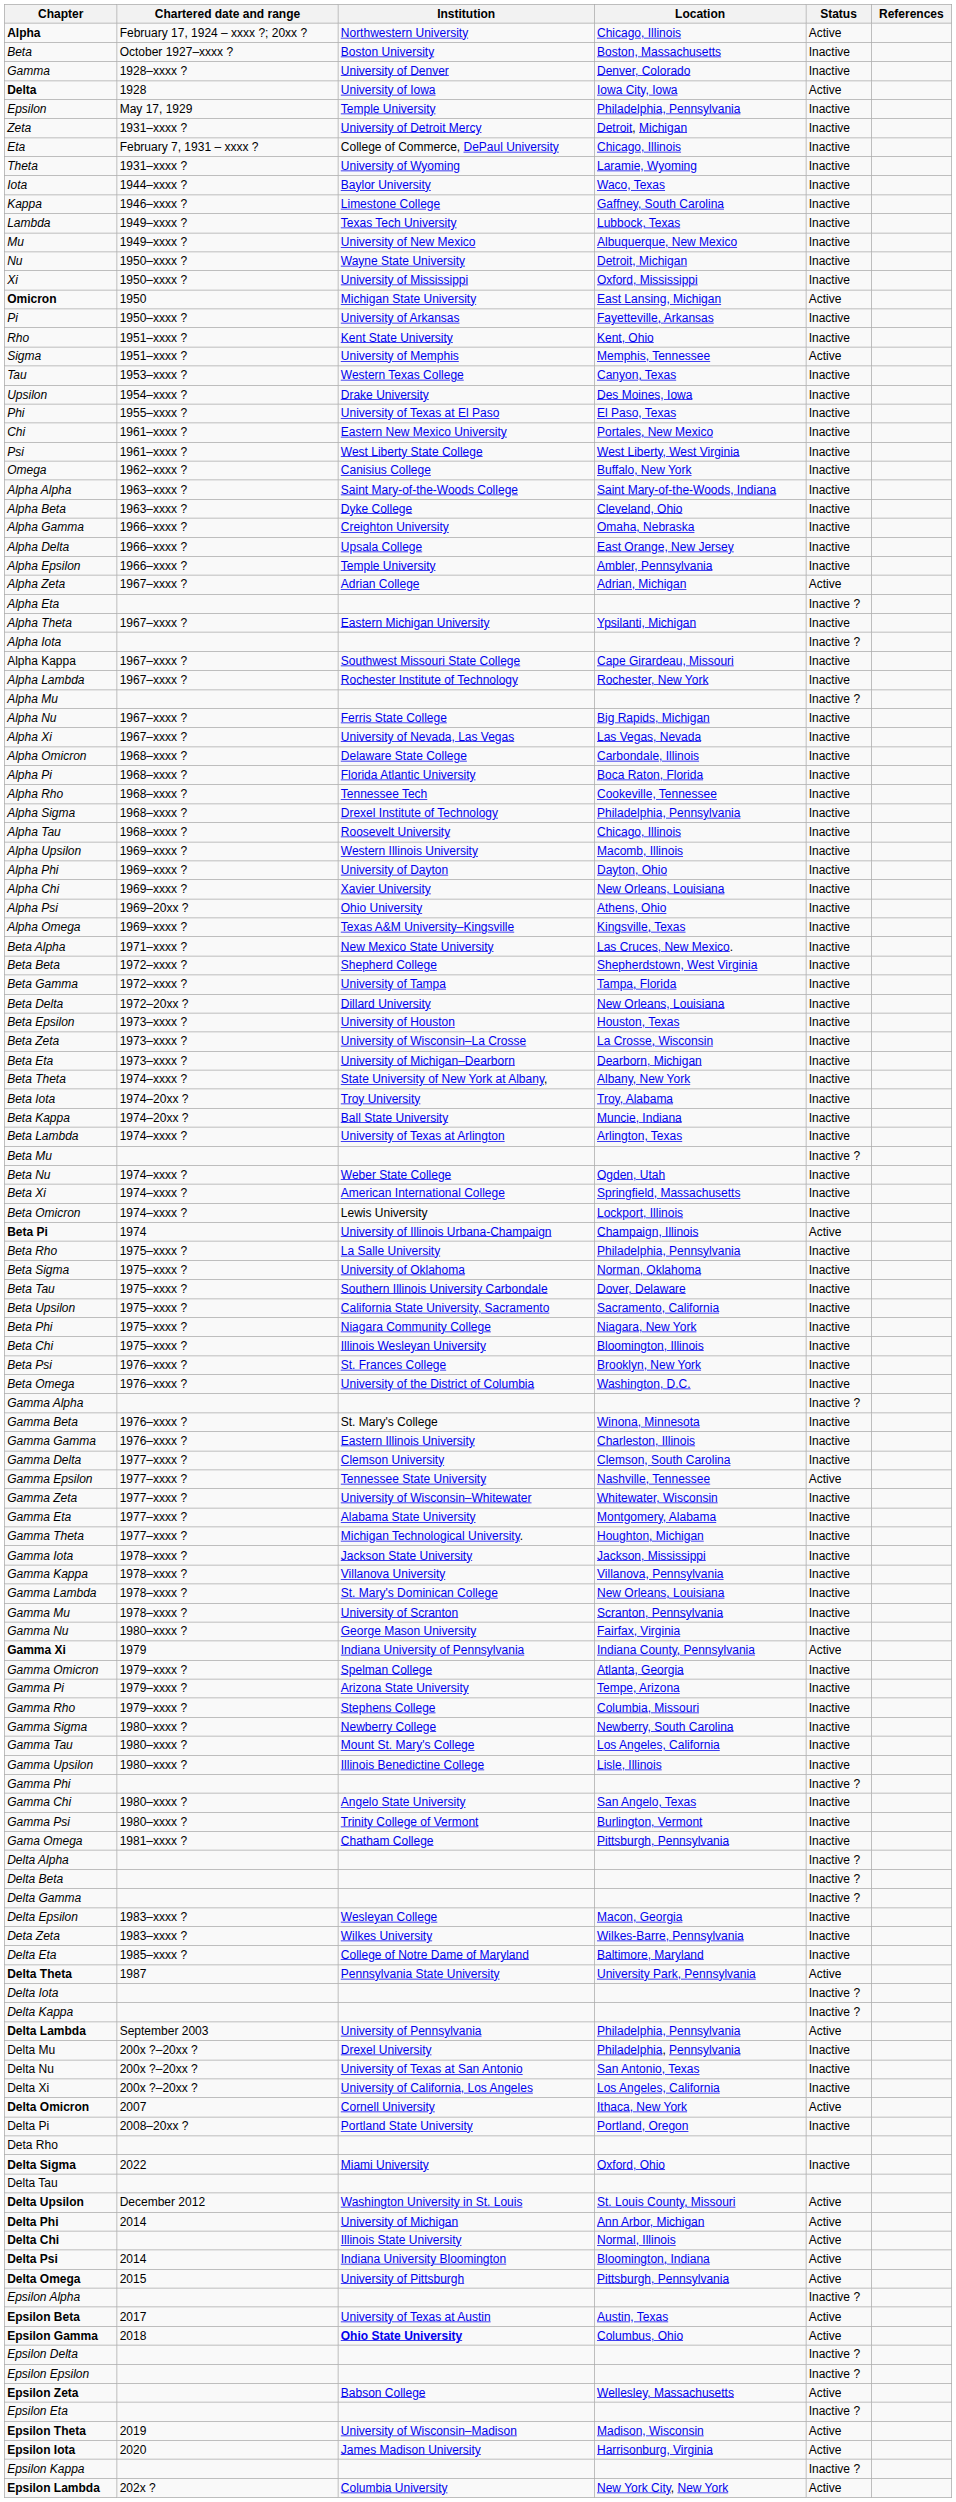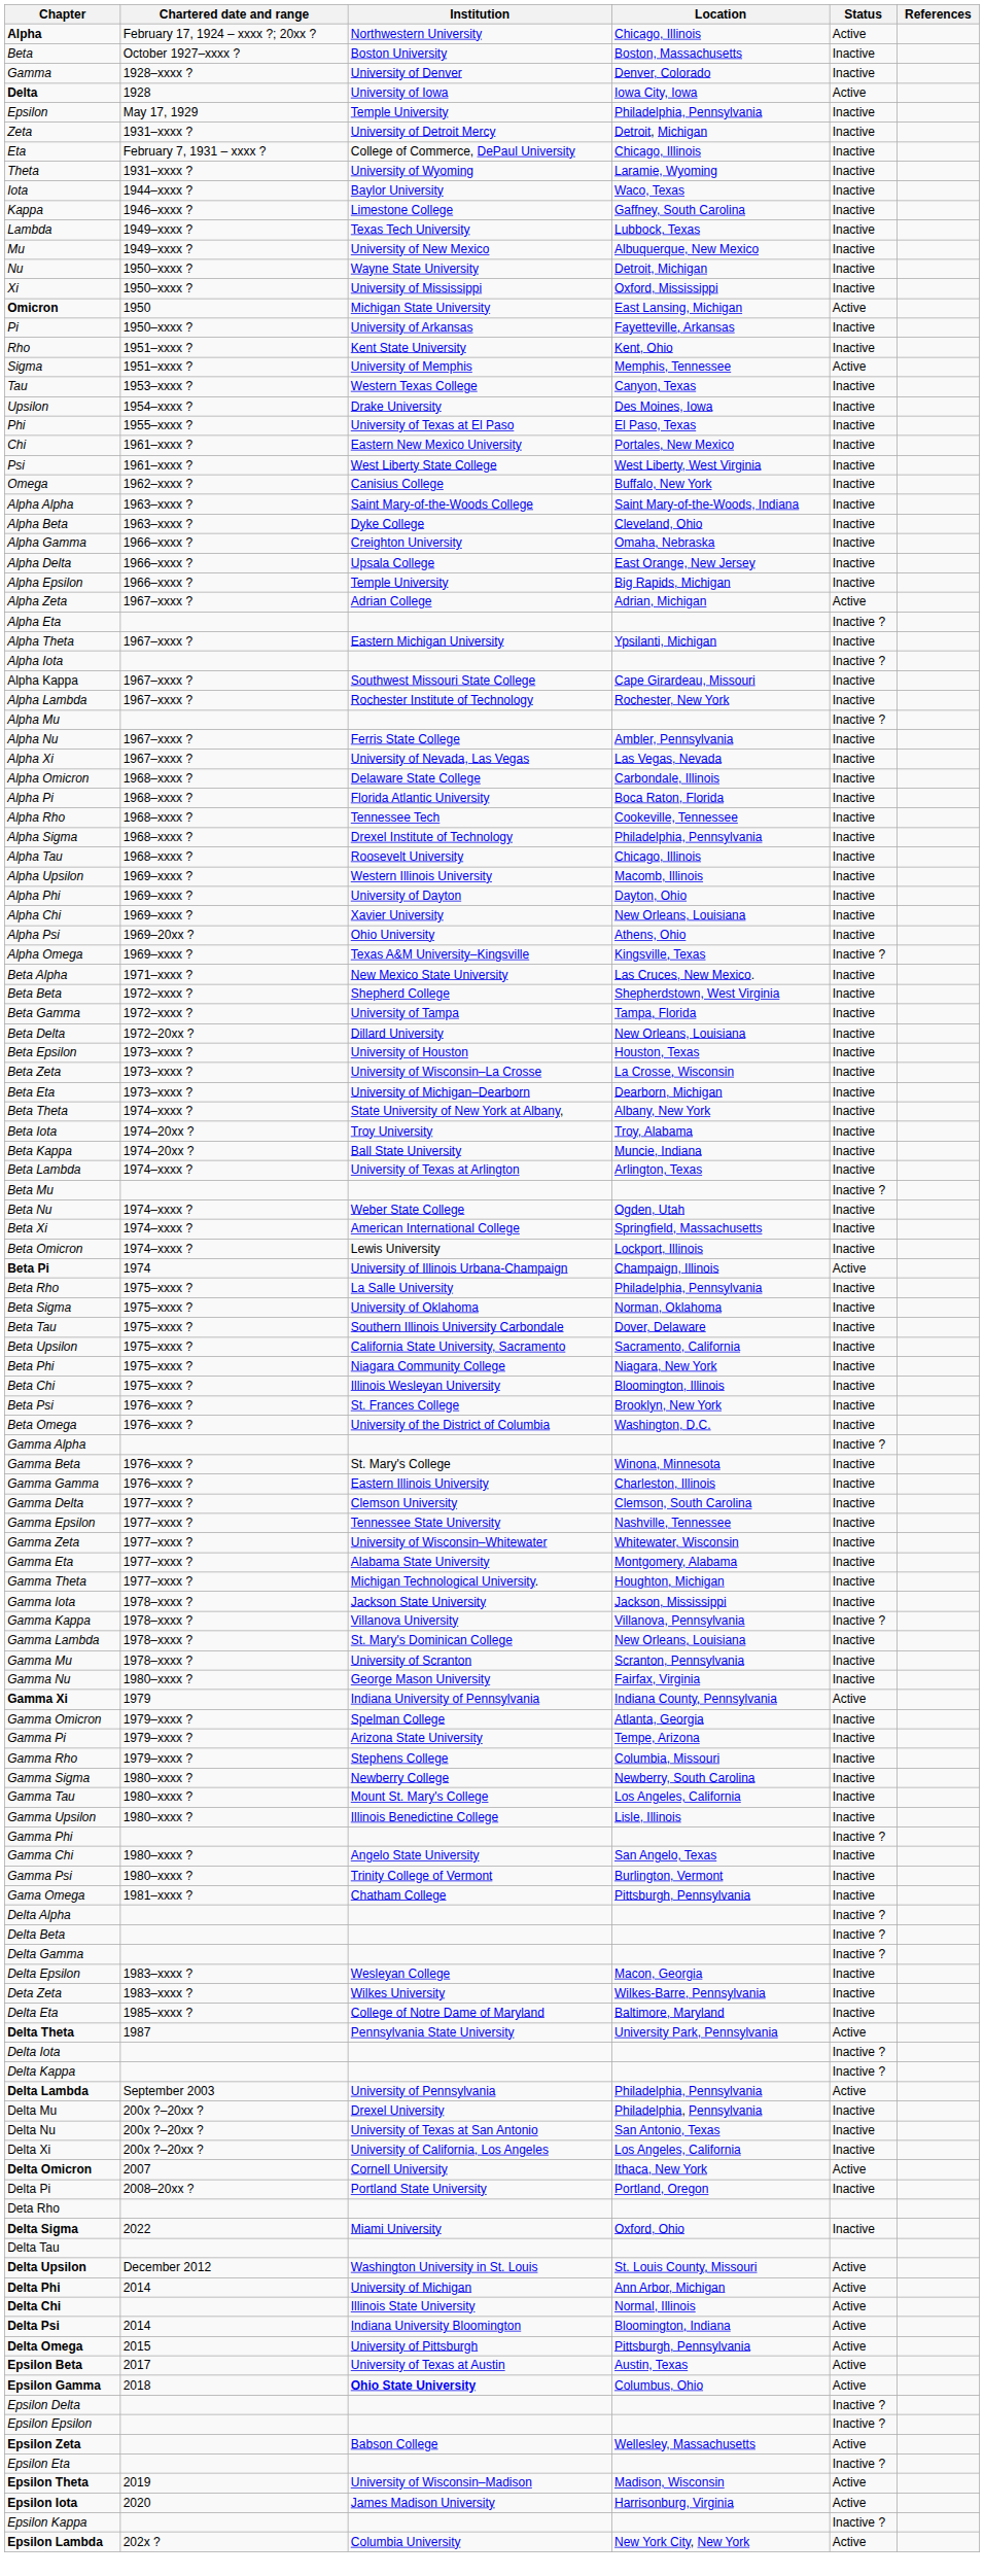Alpha Epsilon | Location: Ambler, Pennsylvania -> Big Rapids, Michigan
Alpha Nu | Location: Big Rapids, Michigan -> Ambler, Pennsylvania
Alpha Omega | Status: Inactive -> Inactive ?
Gamma Epsilon | Status: Active -> Inactive
Gamma Kappa | Status: Inactive -> Inactive ?
- row: Epsilon Alpha | Inactive ?
